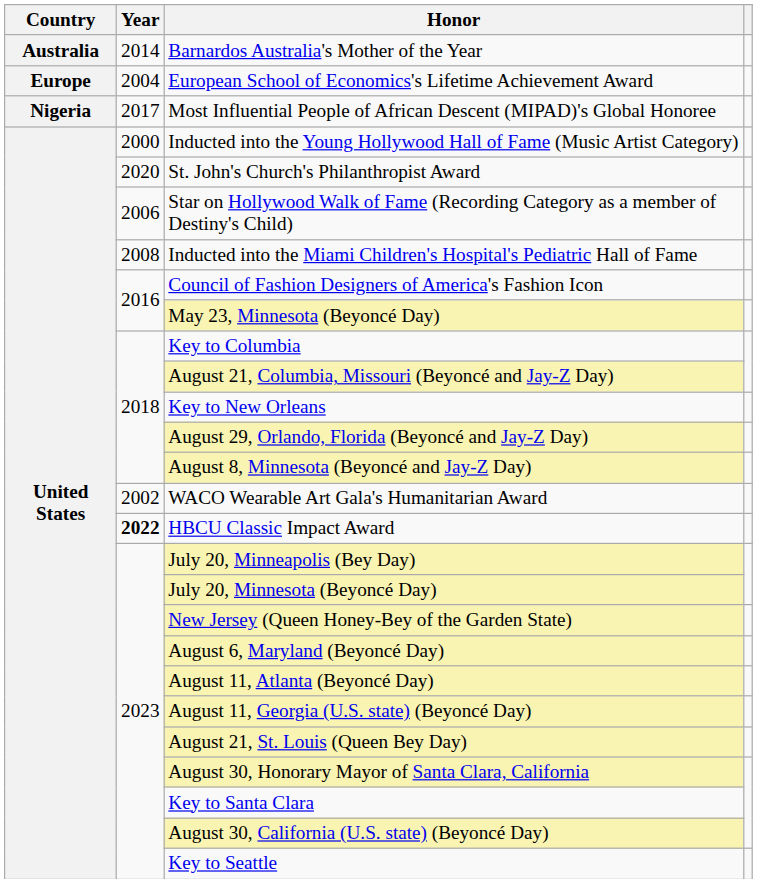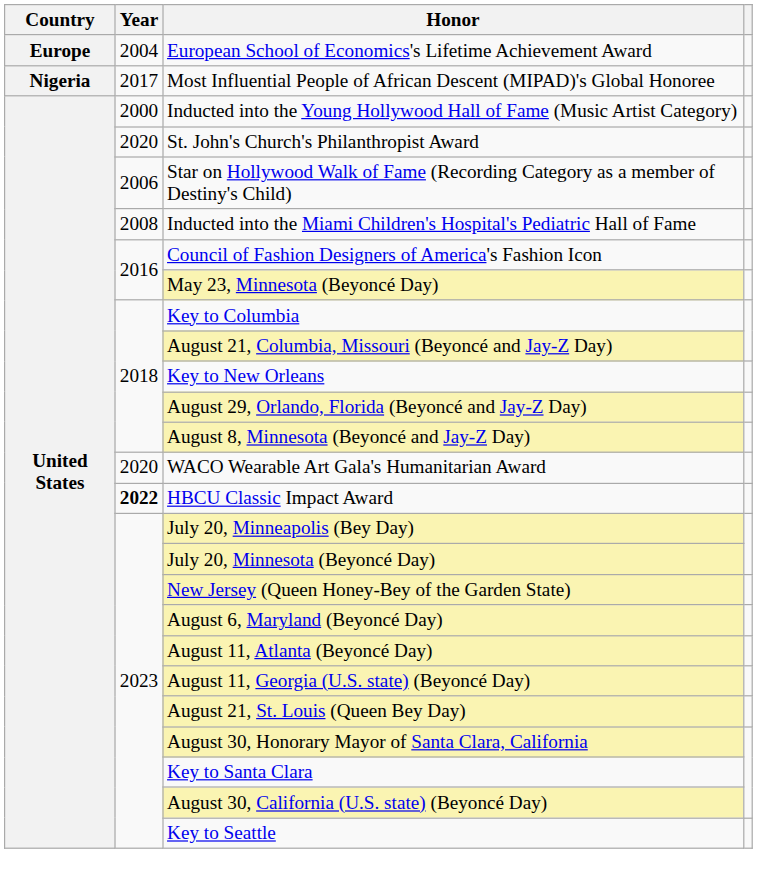- row: Australia | 2014 | Barnardos Australia's Mother of the Year
WACO Wearable Art Gala's Humanitarian Award | Year: 2002 -> 2020
